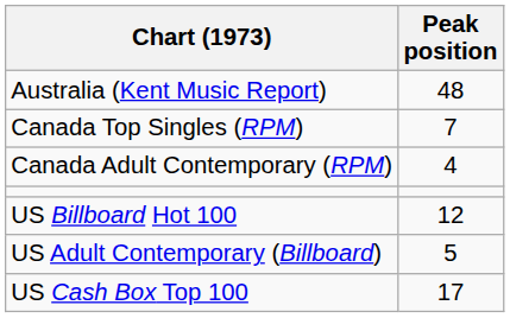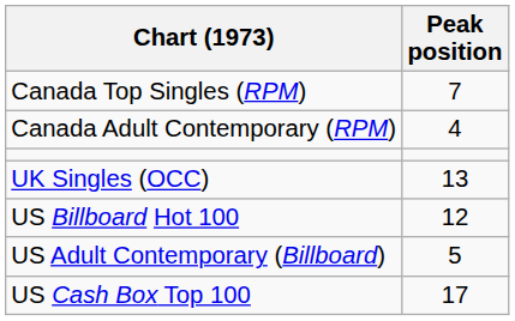- row: Australia (Kent Music Report) | 48
+ row: UK Singles (OCC) | 13
